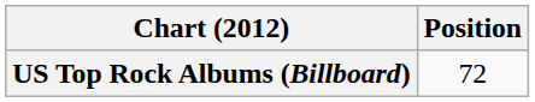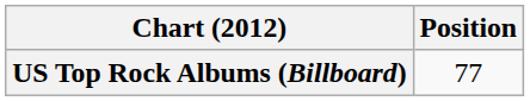US Top Rock Albums (Billboard) | Position: 72 -> 77
